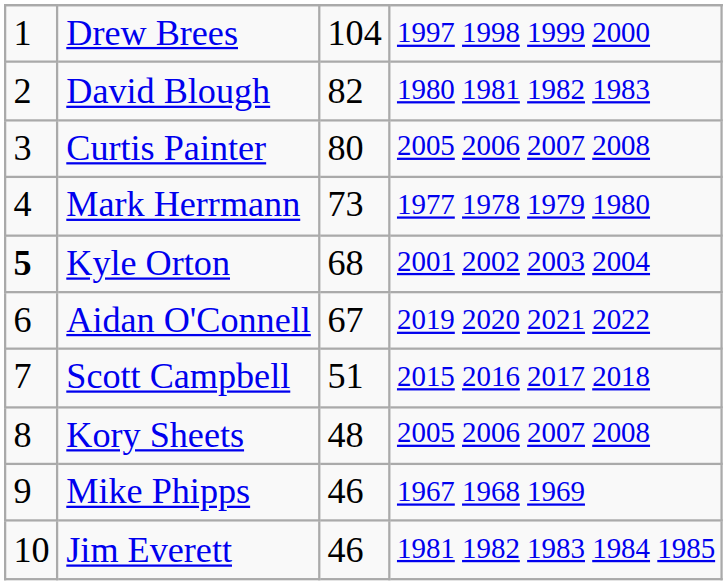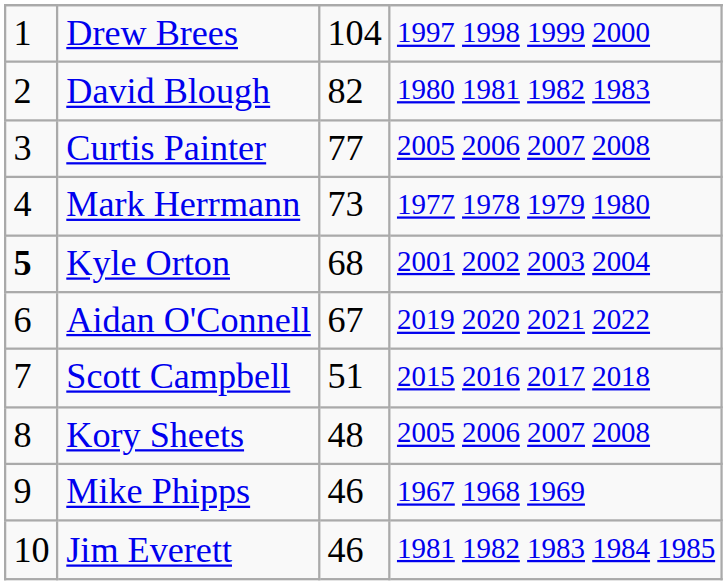Curtis Painter | column 3: 80 -> 77
